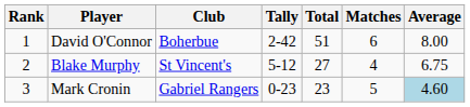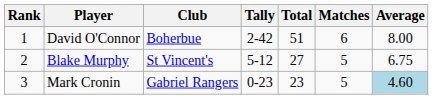Blake Murphy | Matches: 4 -> 5
